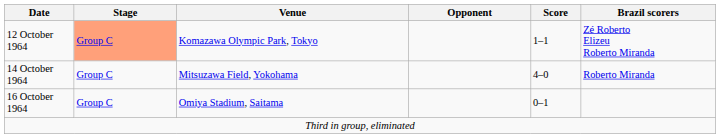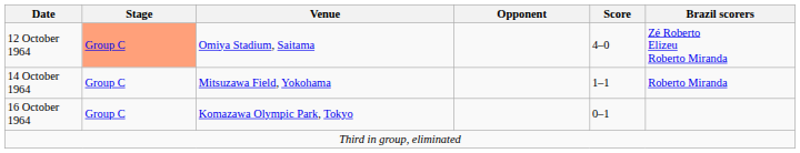12 October 1964 | Venue: Komazawa Olympic Park, Tokyo -> Omiya Stadium, Saitama
12 October 1964 | Score: 1–1 -> 4–0
14 October 1964 | Score: 4–0 -> 1–1
16 October 1964 | Venue: Omiya Stadium, Saitama -> Komazawa Olympic Park, Tokyo
